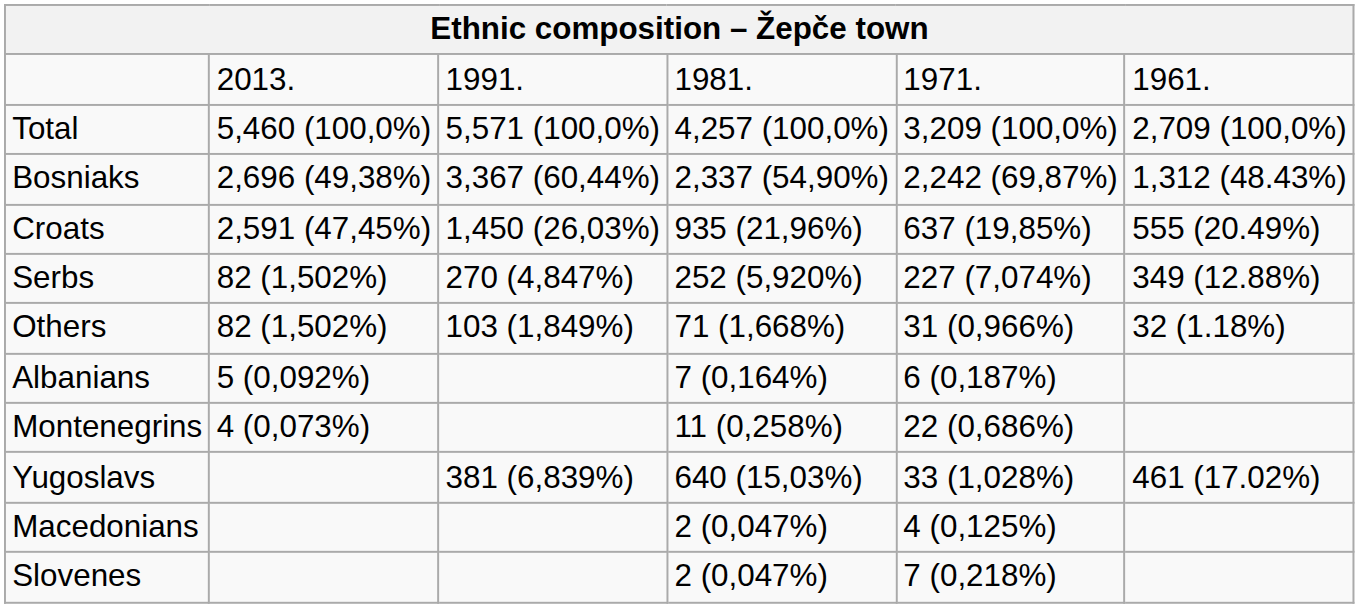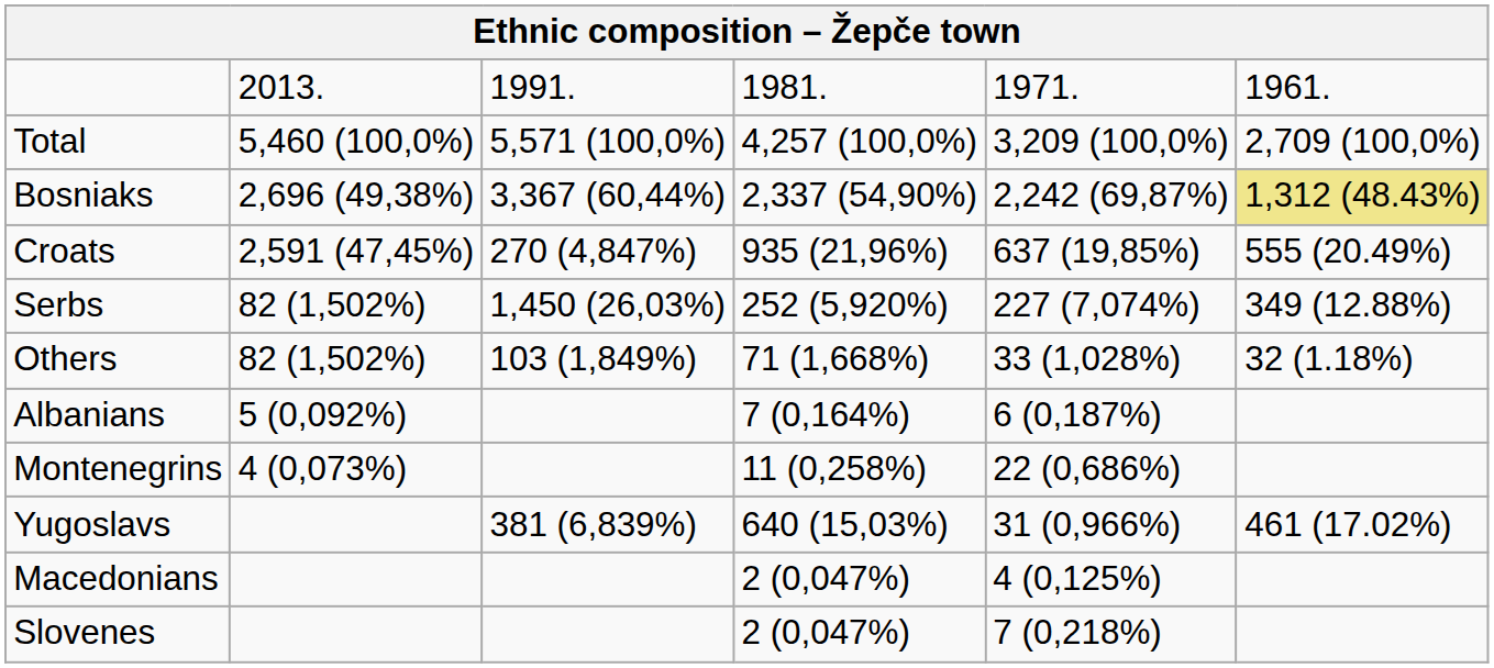Bosniaks | column 6: no background -> khaki background
Croats | column 3: 1,450 (26,03%) -> 270 (4,847%)
Serbs | column 3: 270 (4,847%) -> 1,450 (26,03%)
Others | column 5: 31 (0,966%) -> 33 (1,028%)
Yugoslavs | column 5: 33 (1,028%) -> 31 (0,966%)
